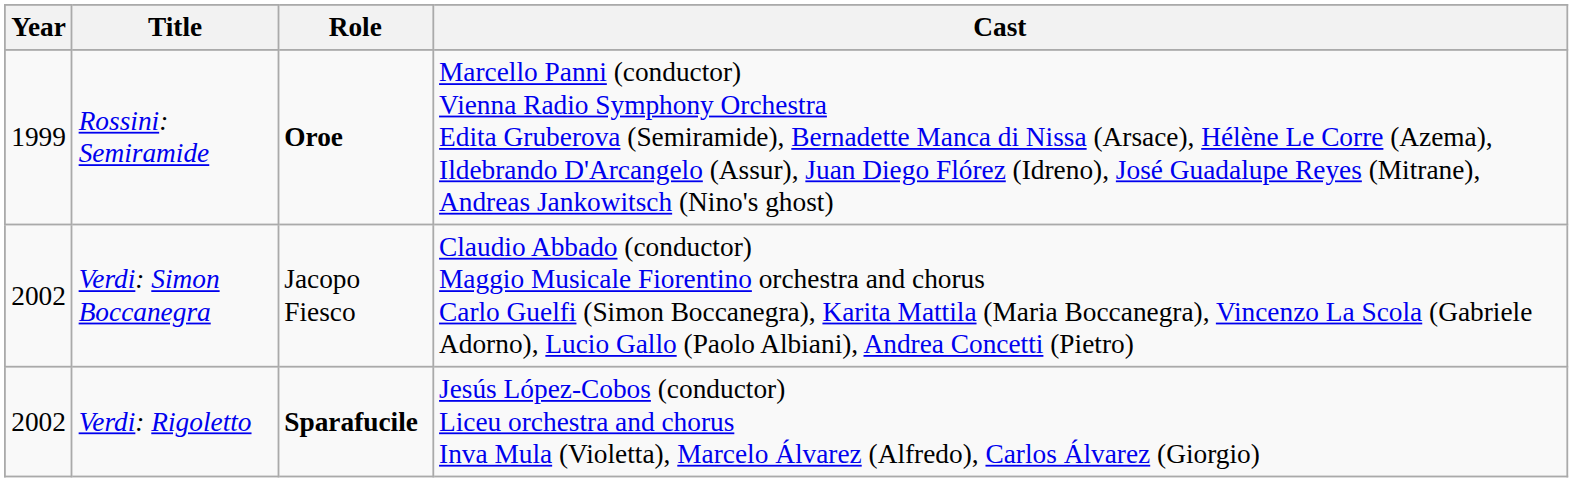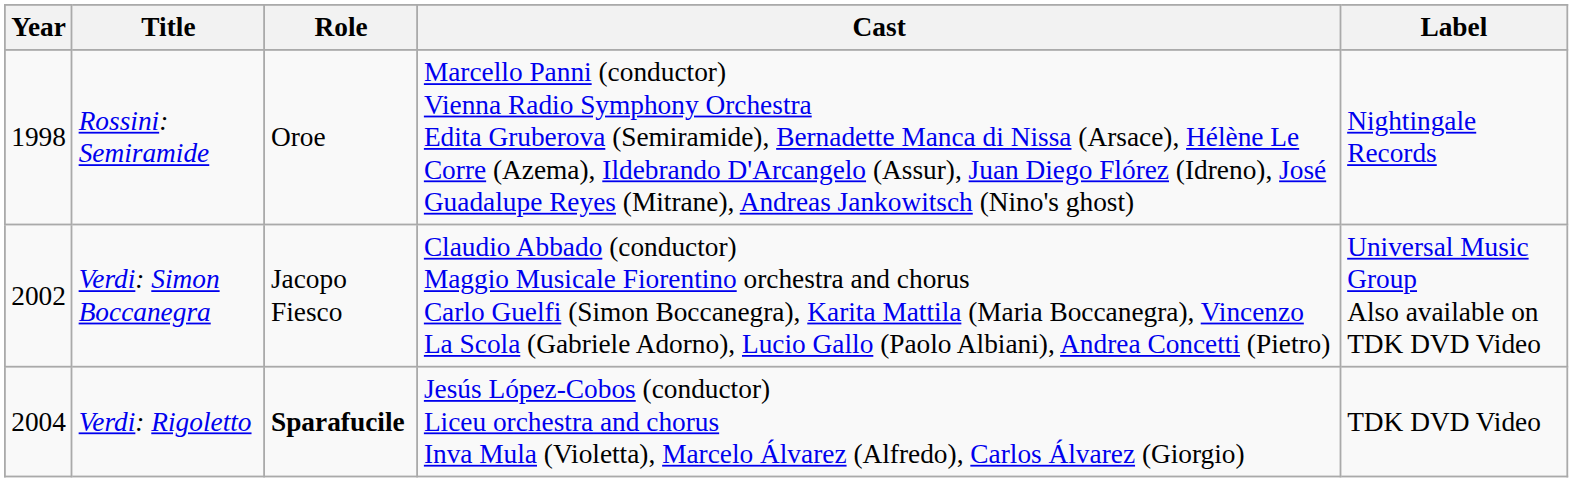+ column: Label | Nightingale Records | Universal Music Group Also available on TDK DVD Video | TDK DVD Video
Rossini: Semiramide | Year: 1999 -> 1998
Rossini: Semiramide | Role: bold -> normal
Verdi: Rigoletto | Year: 2002 -> 2004
